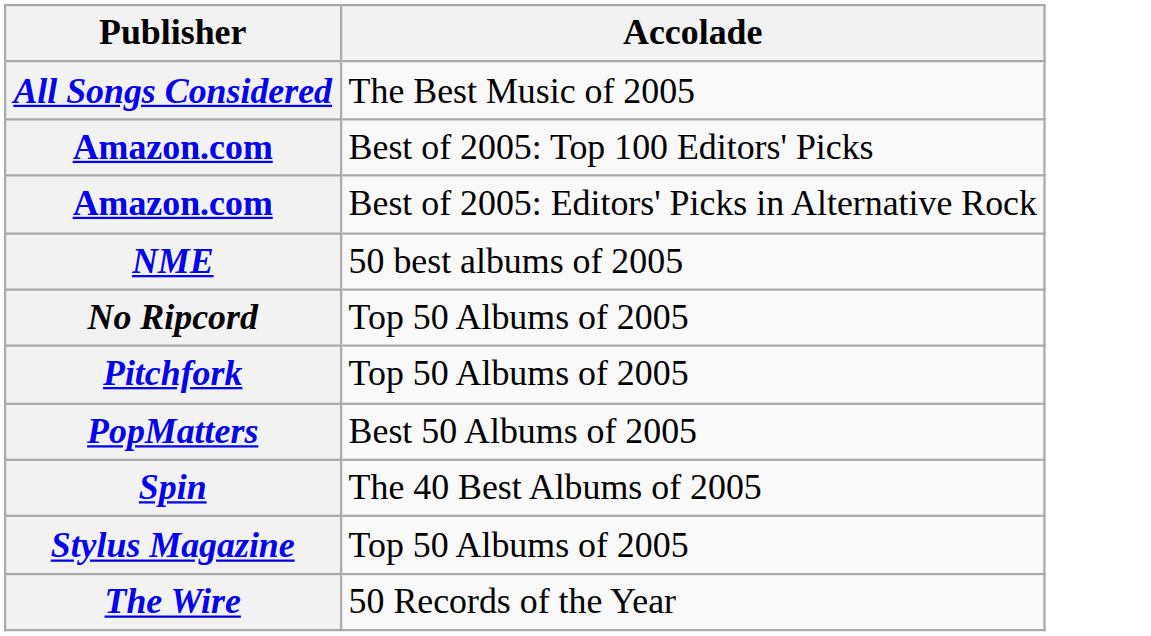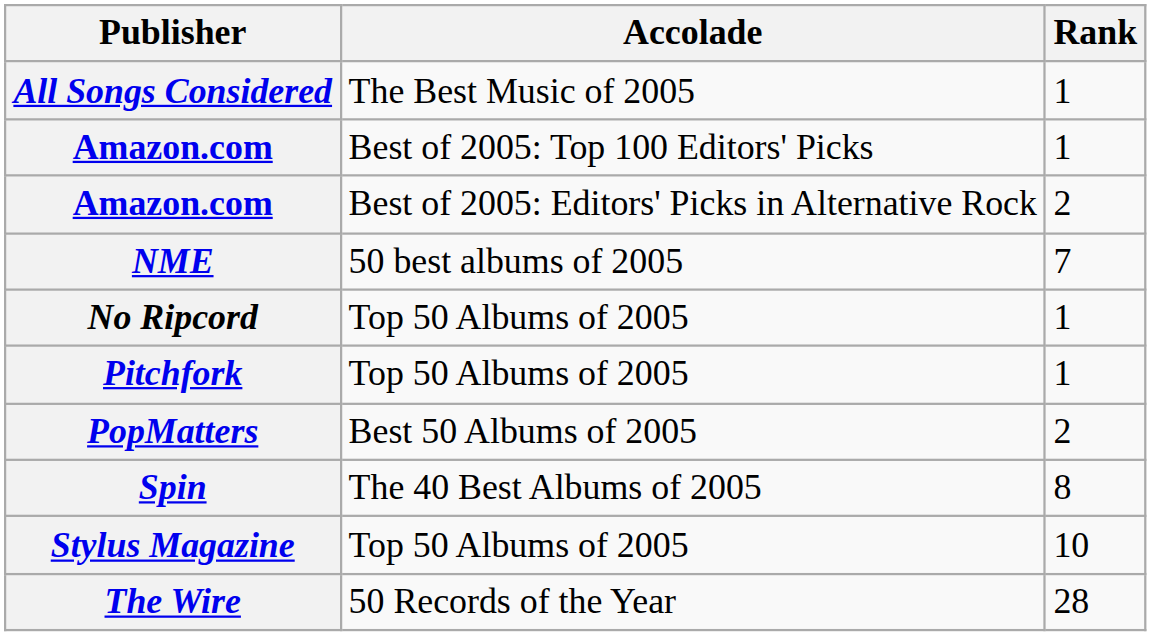+ column: Rank | 1 | 1 | 2 | 7 | 1 | 1 | 2 | 8 | 10 | 28
